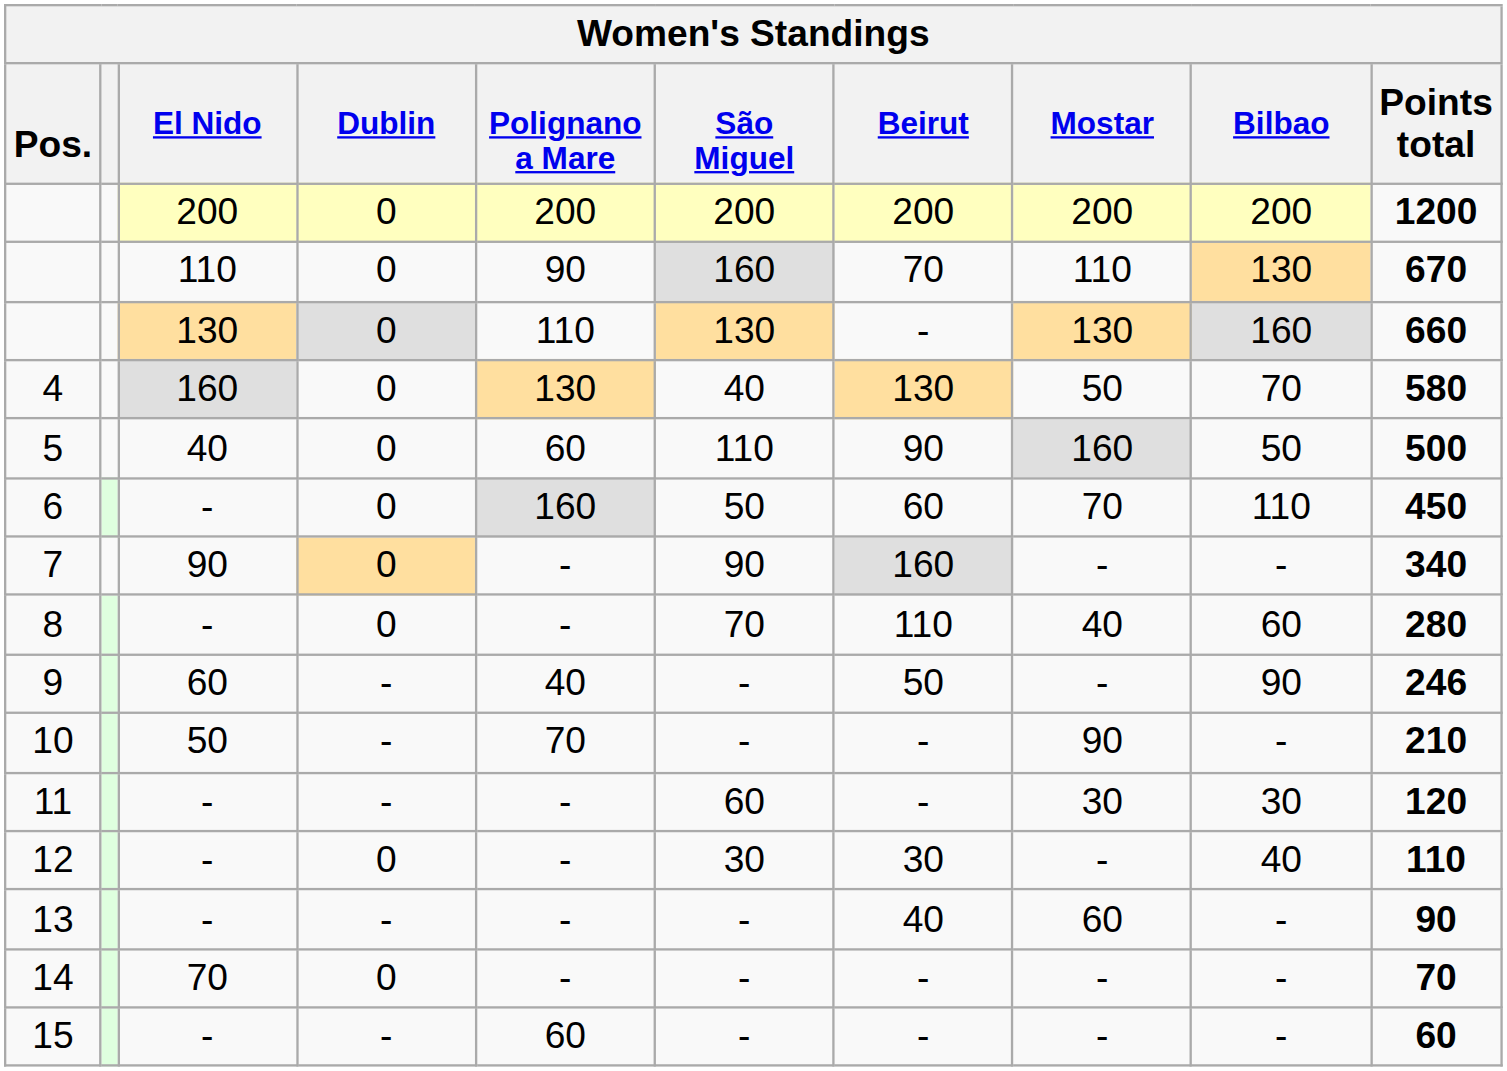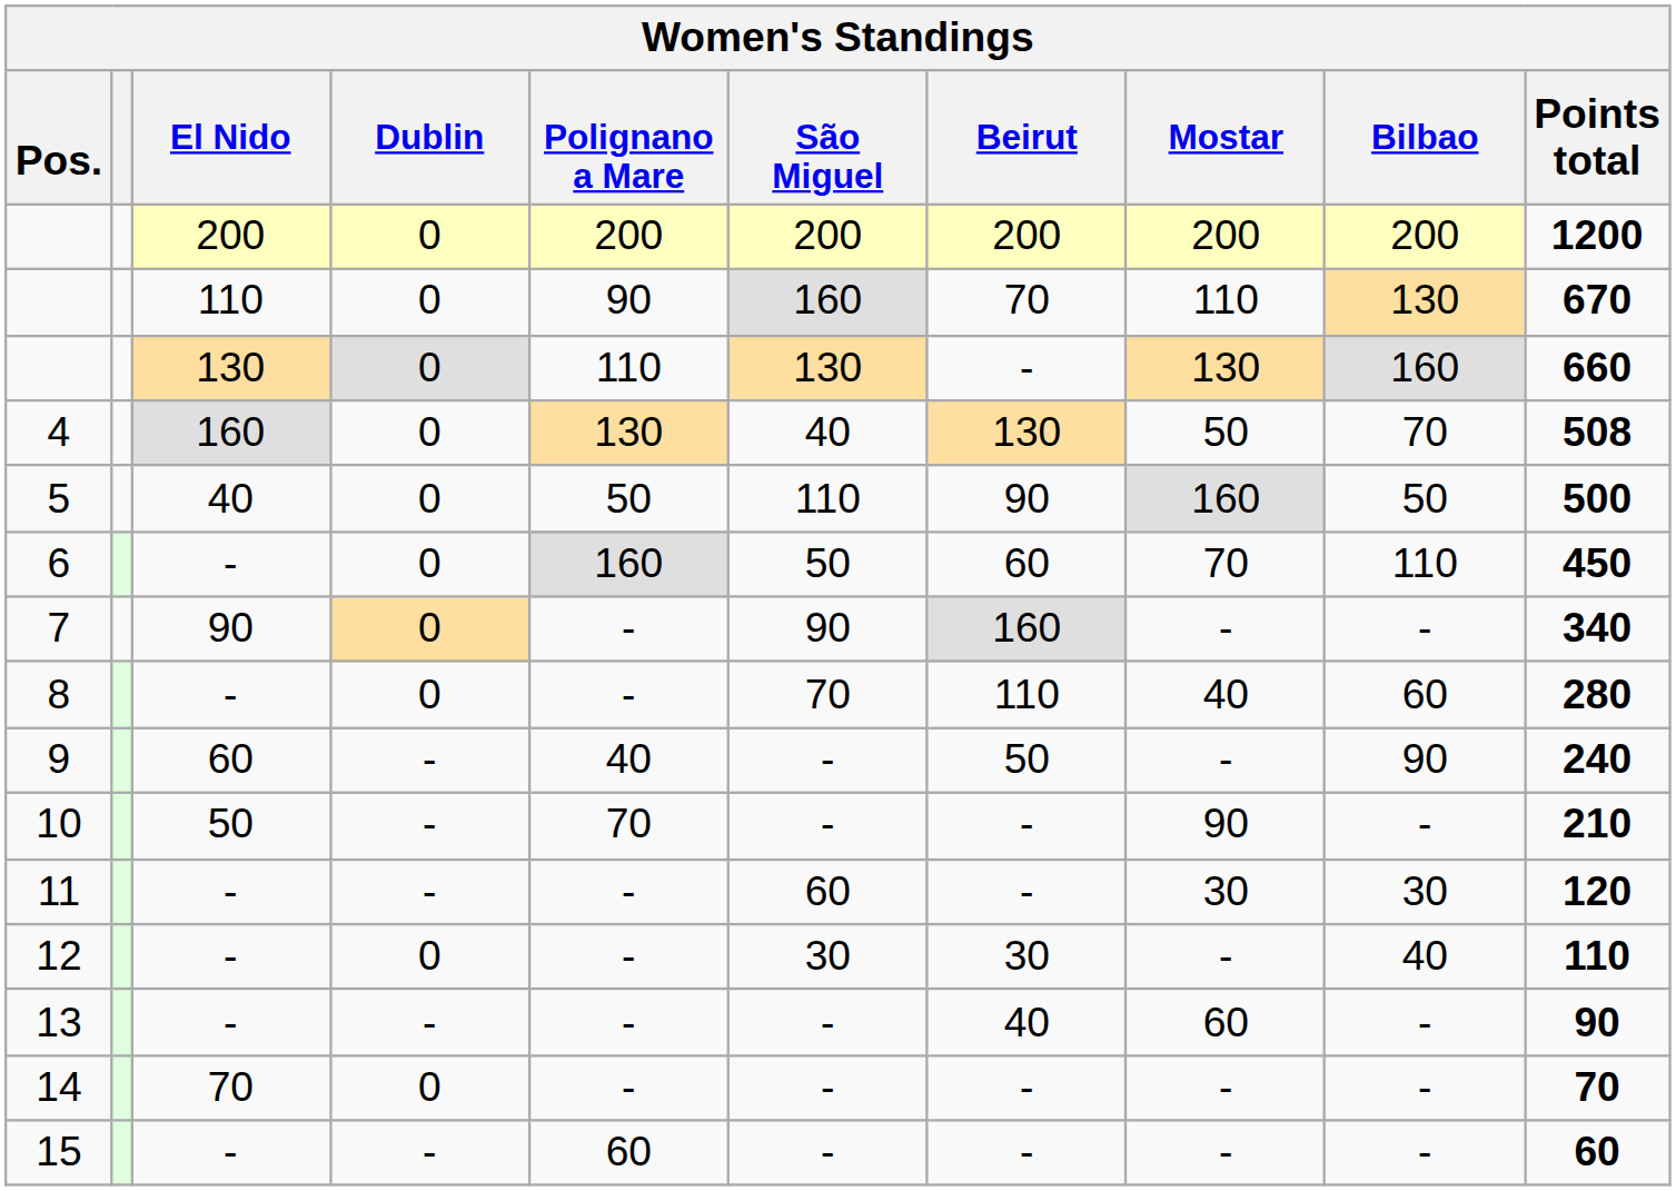4 | Points total: 580 -> 508
5 | Polignano a Mare: 60 -> 50
9 | Points total: 246 -> 240
